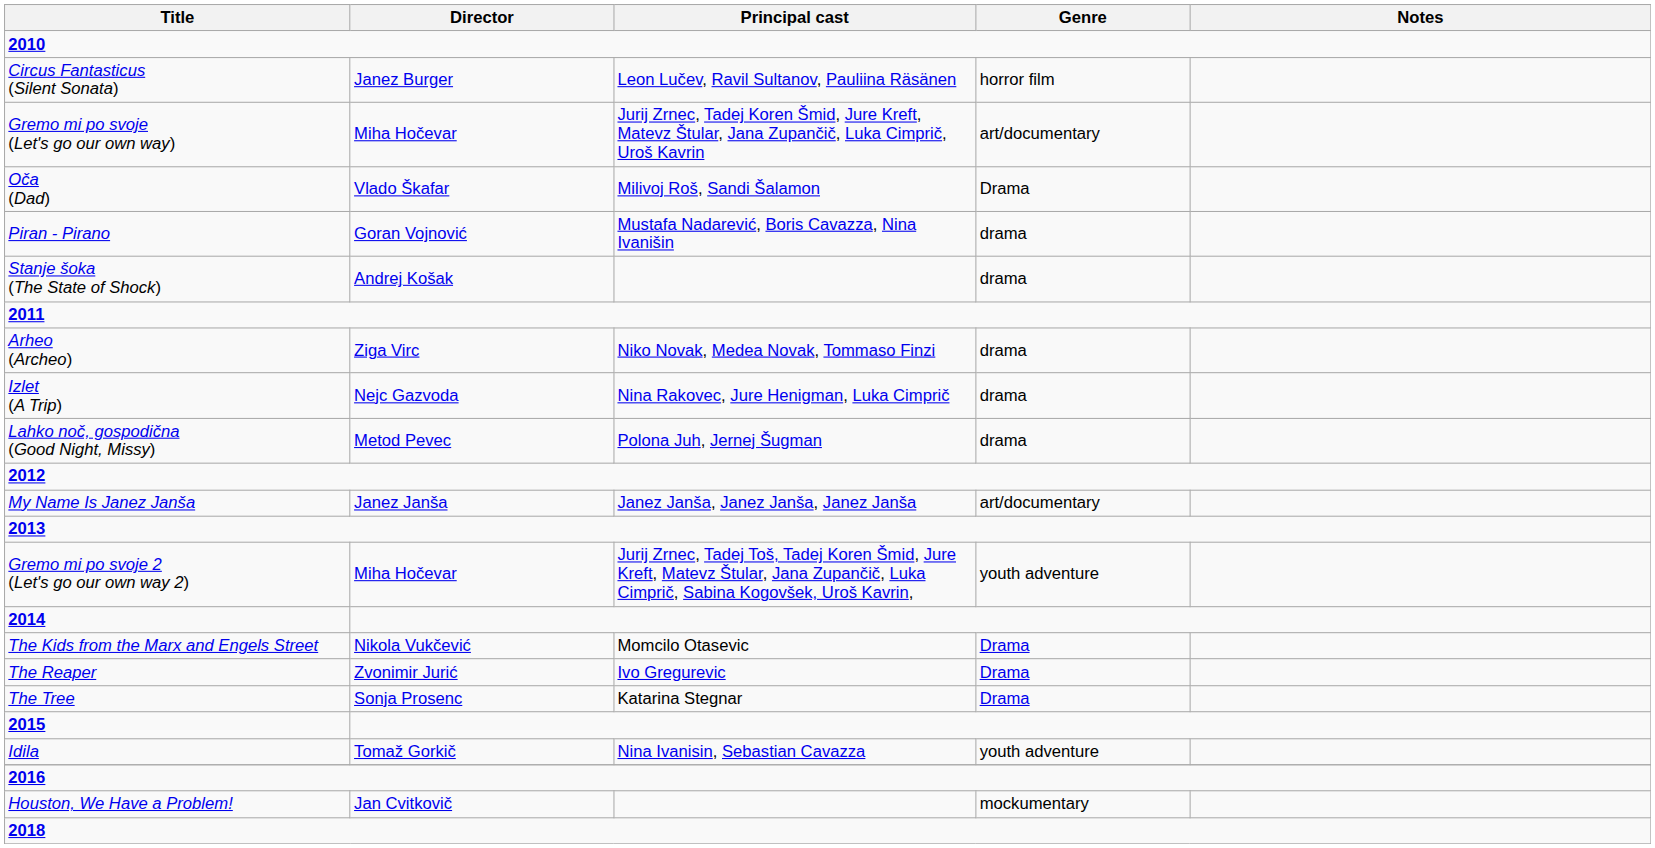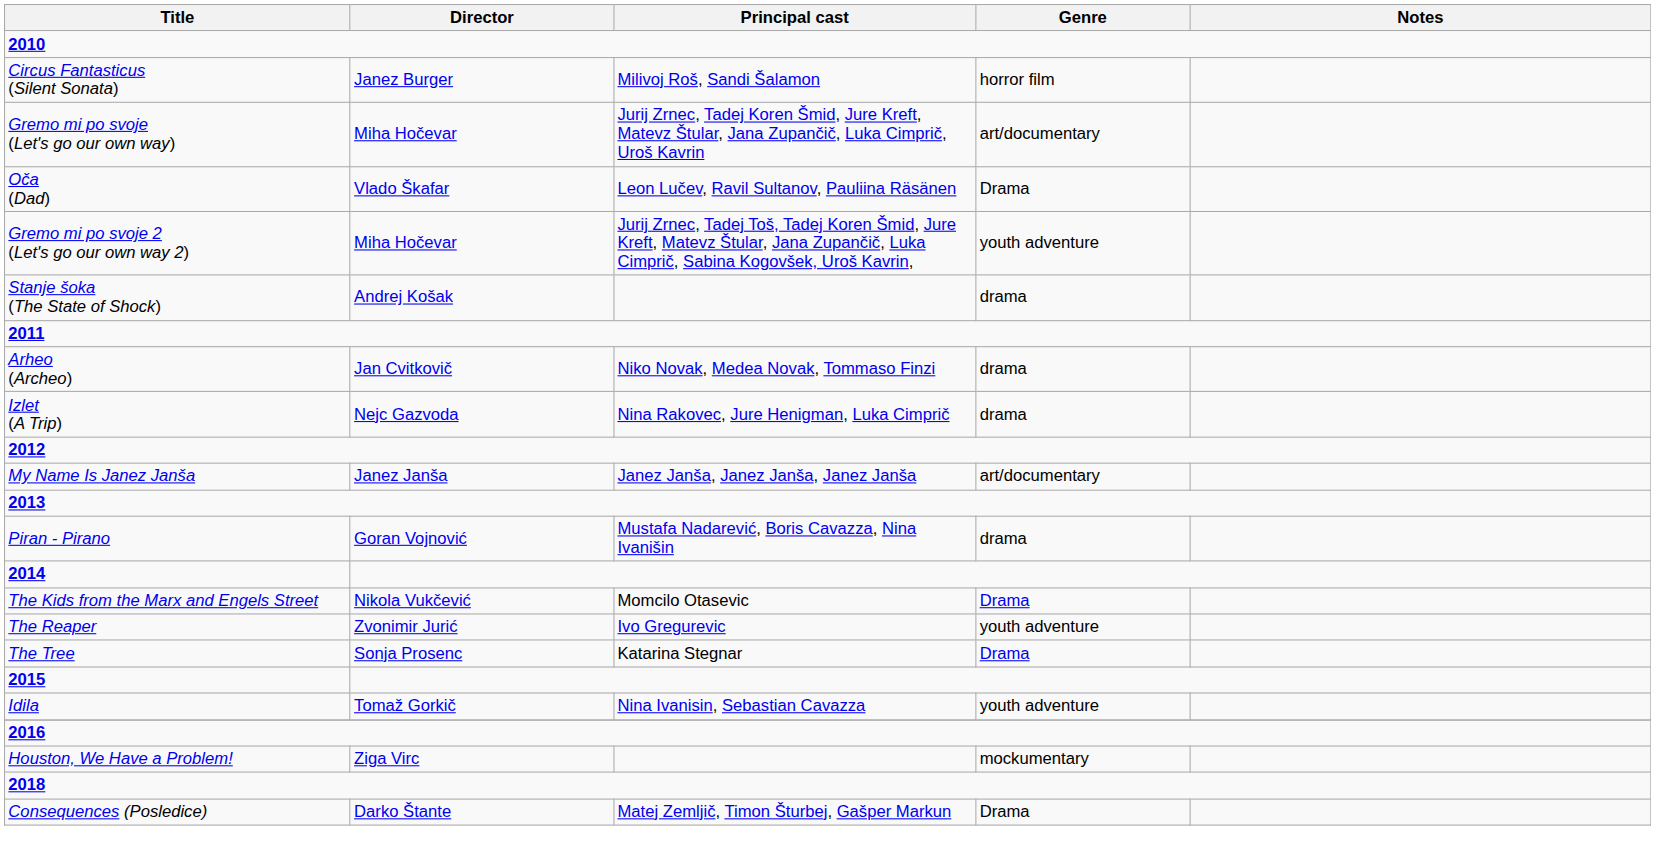Circus Fantasticus (Silent Sonata) | Principal cast: Leon Lučev, Ravil Sultanov, Pauliina Räsänen -> Milivoj Roš, Sandi Šalamon
Oča (Dad) | Principal cast: Milivoj Roš, Sandi Šalamon -> Leon Lučev, Ravil Sultanov, Pauliina Räsänen
rows swapped: Piran - Pirano <-> Gremo mi po svoje 2 (Let's go our own way 2)
Arheo (Archeo) | Director: Ziga Virc -> Jan Cvitkovič
- row: Lahko noč, gospodična (Good Night, Missy) | Metod Pevec | Polona Juh, Jernej Šugman | drama
The Reaper | Genre: Drama -> youth adventure
Houston, We Have a Problem! | Director: Jan Cvitkovič -> Ziga Virc
+ row: Consequences (Posledice) | Darko Štante | Matej Zemljič, Timon Šturbej, Gašper Markun | Drama
